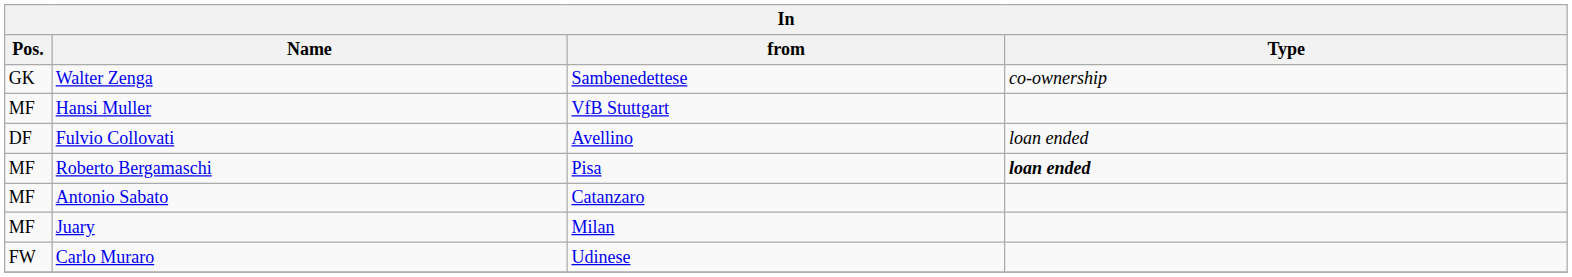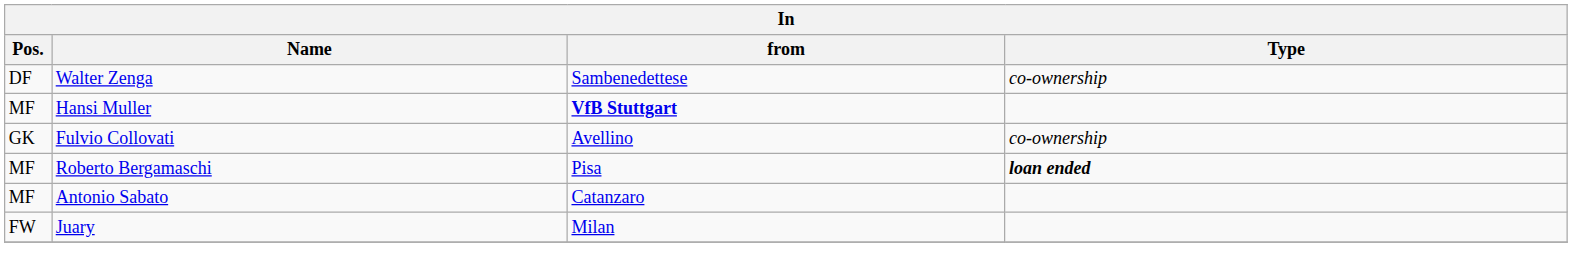Walter Zenga | Pos.: GK -> DF
Hansi Muller | from: normal -> bold
Fulvio Collovati | Pos.: DF -> GK
Fulvio Collovati | Type: loan ended -> co-ownership
Juary | Pos.: MF -> FW
- row: FW | Carlo Muraro | Udinese
